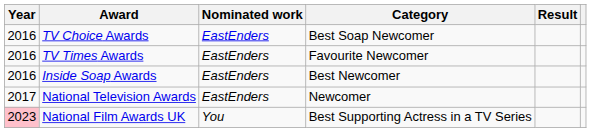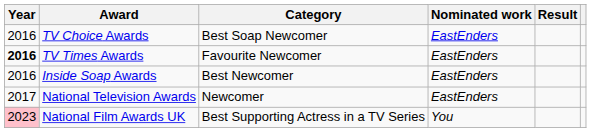columns swapped: Category <-> Nominated work
TV Times Awards | Year: normal -> bold
